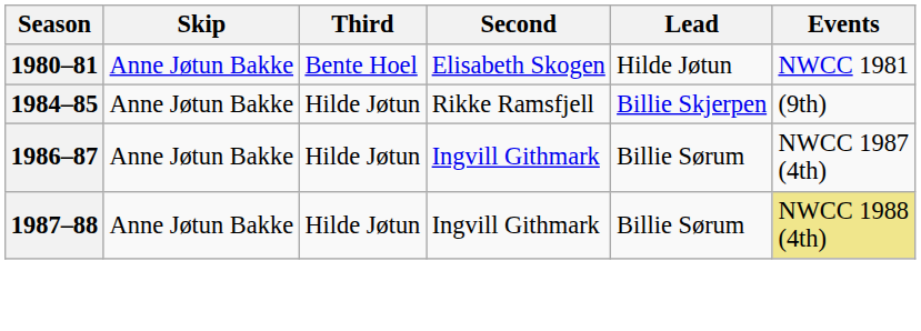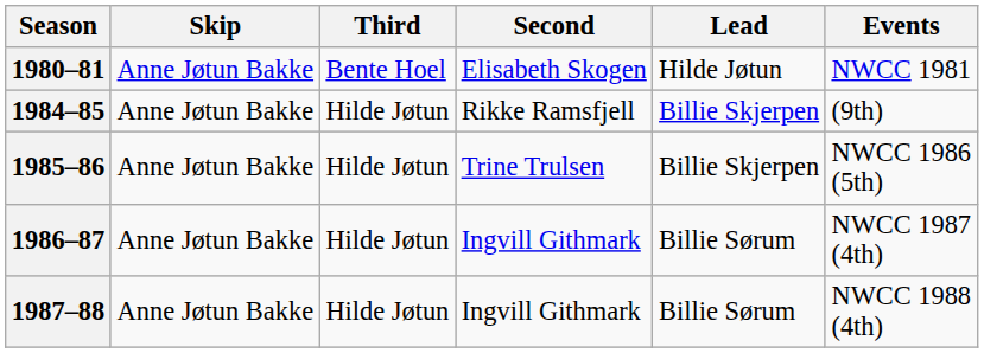+ row: 1985–86 | Anne Jøtun Bakke | Hilde Jøtun | Trine Trulsen | Billie Skjerpen | NWCC 1986 (5th)
1987–88 | Events: khaki background -> no background
